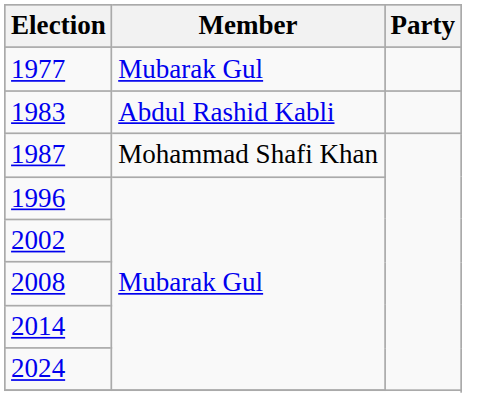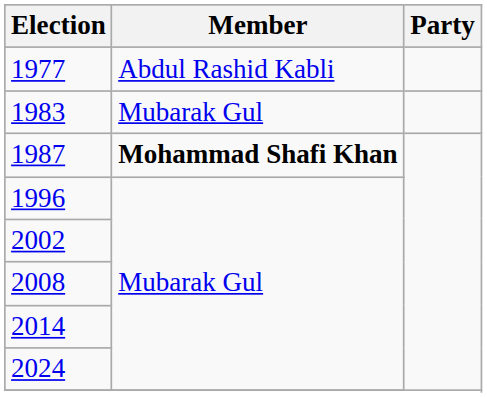1977 | Member: Mubarak Gul -> Abdul Rashid Kabli
1983 | Member: Abdul Rashid Kabli -> Mubarak Gul
1987 | Member: normal -> bold
